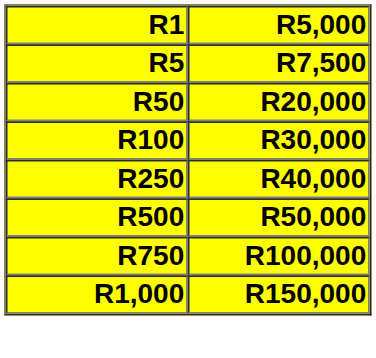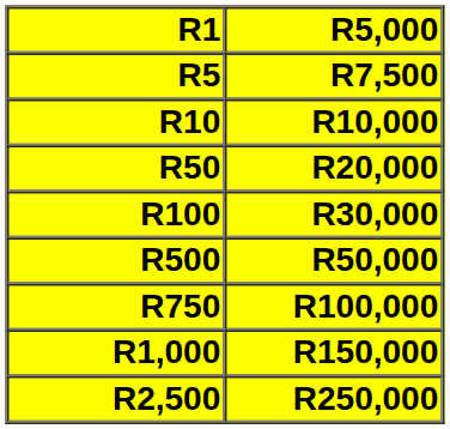+ row: R10 | R10,000
- row: R250 | R40,000
+ row: R2,500 | R250,000
